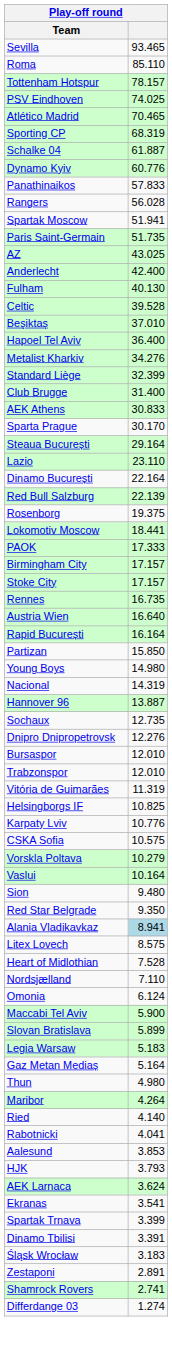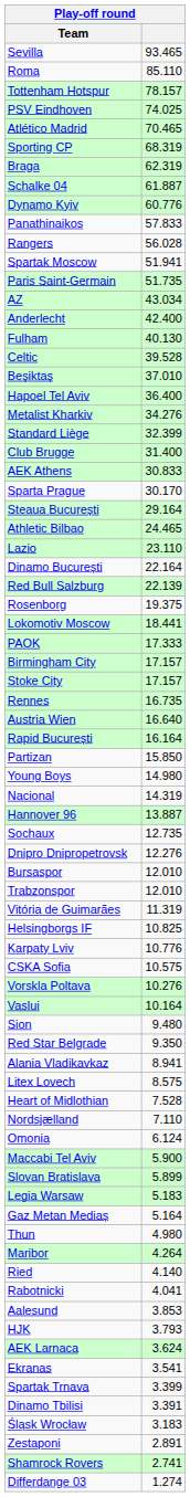+ row: Braga | 62.319
AZ | column 2: 43.025 -> 43.034
+ row: Athletic Bilbao | 24.465
Vorskla Poltava | column 2: 10.279 -> 10.276
Alania Vladikavkaz | column 2: lightblue background -> no background
